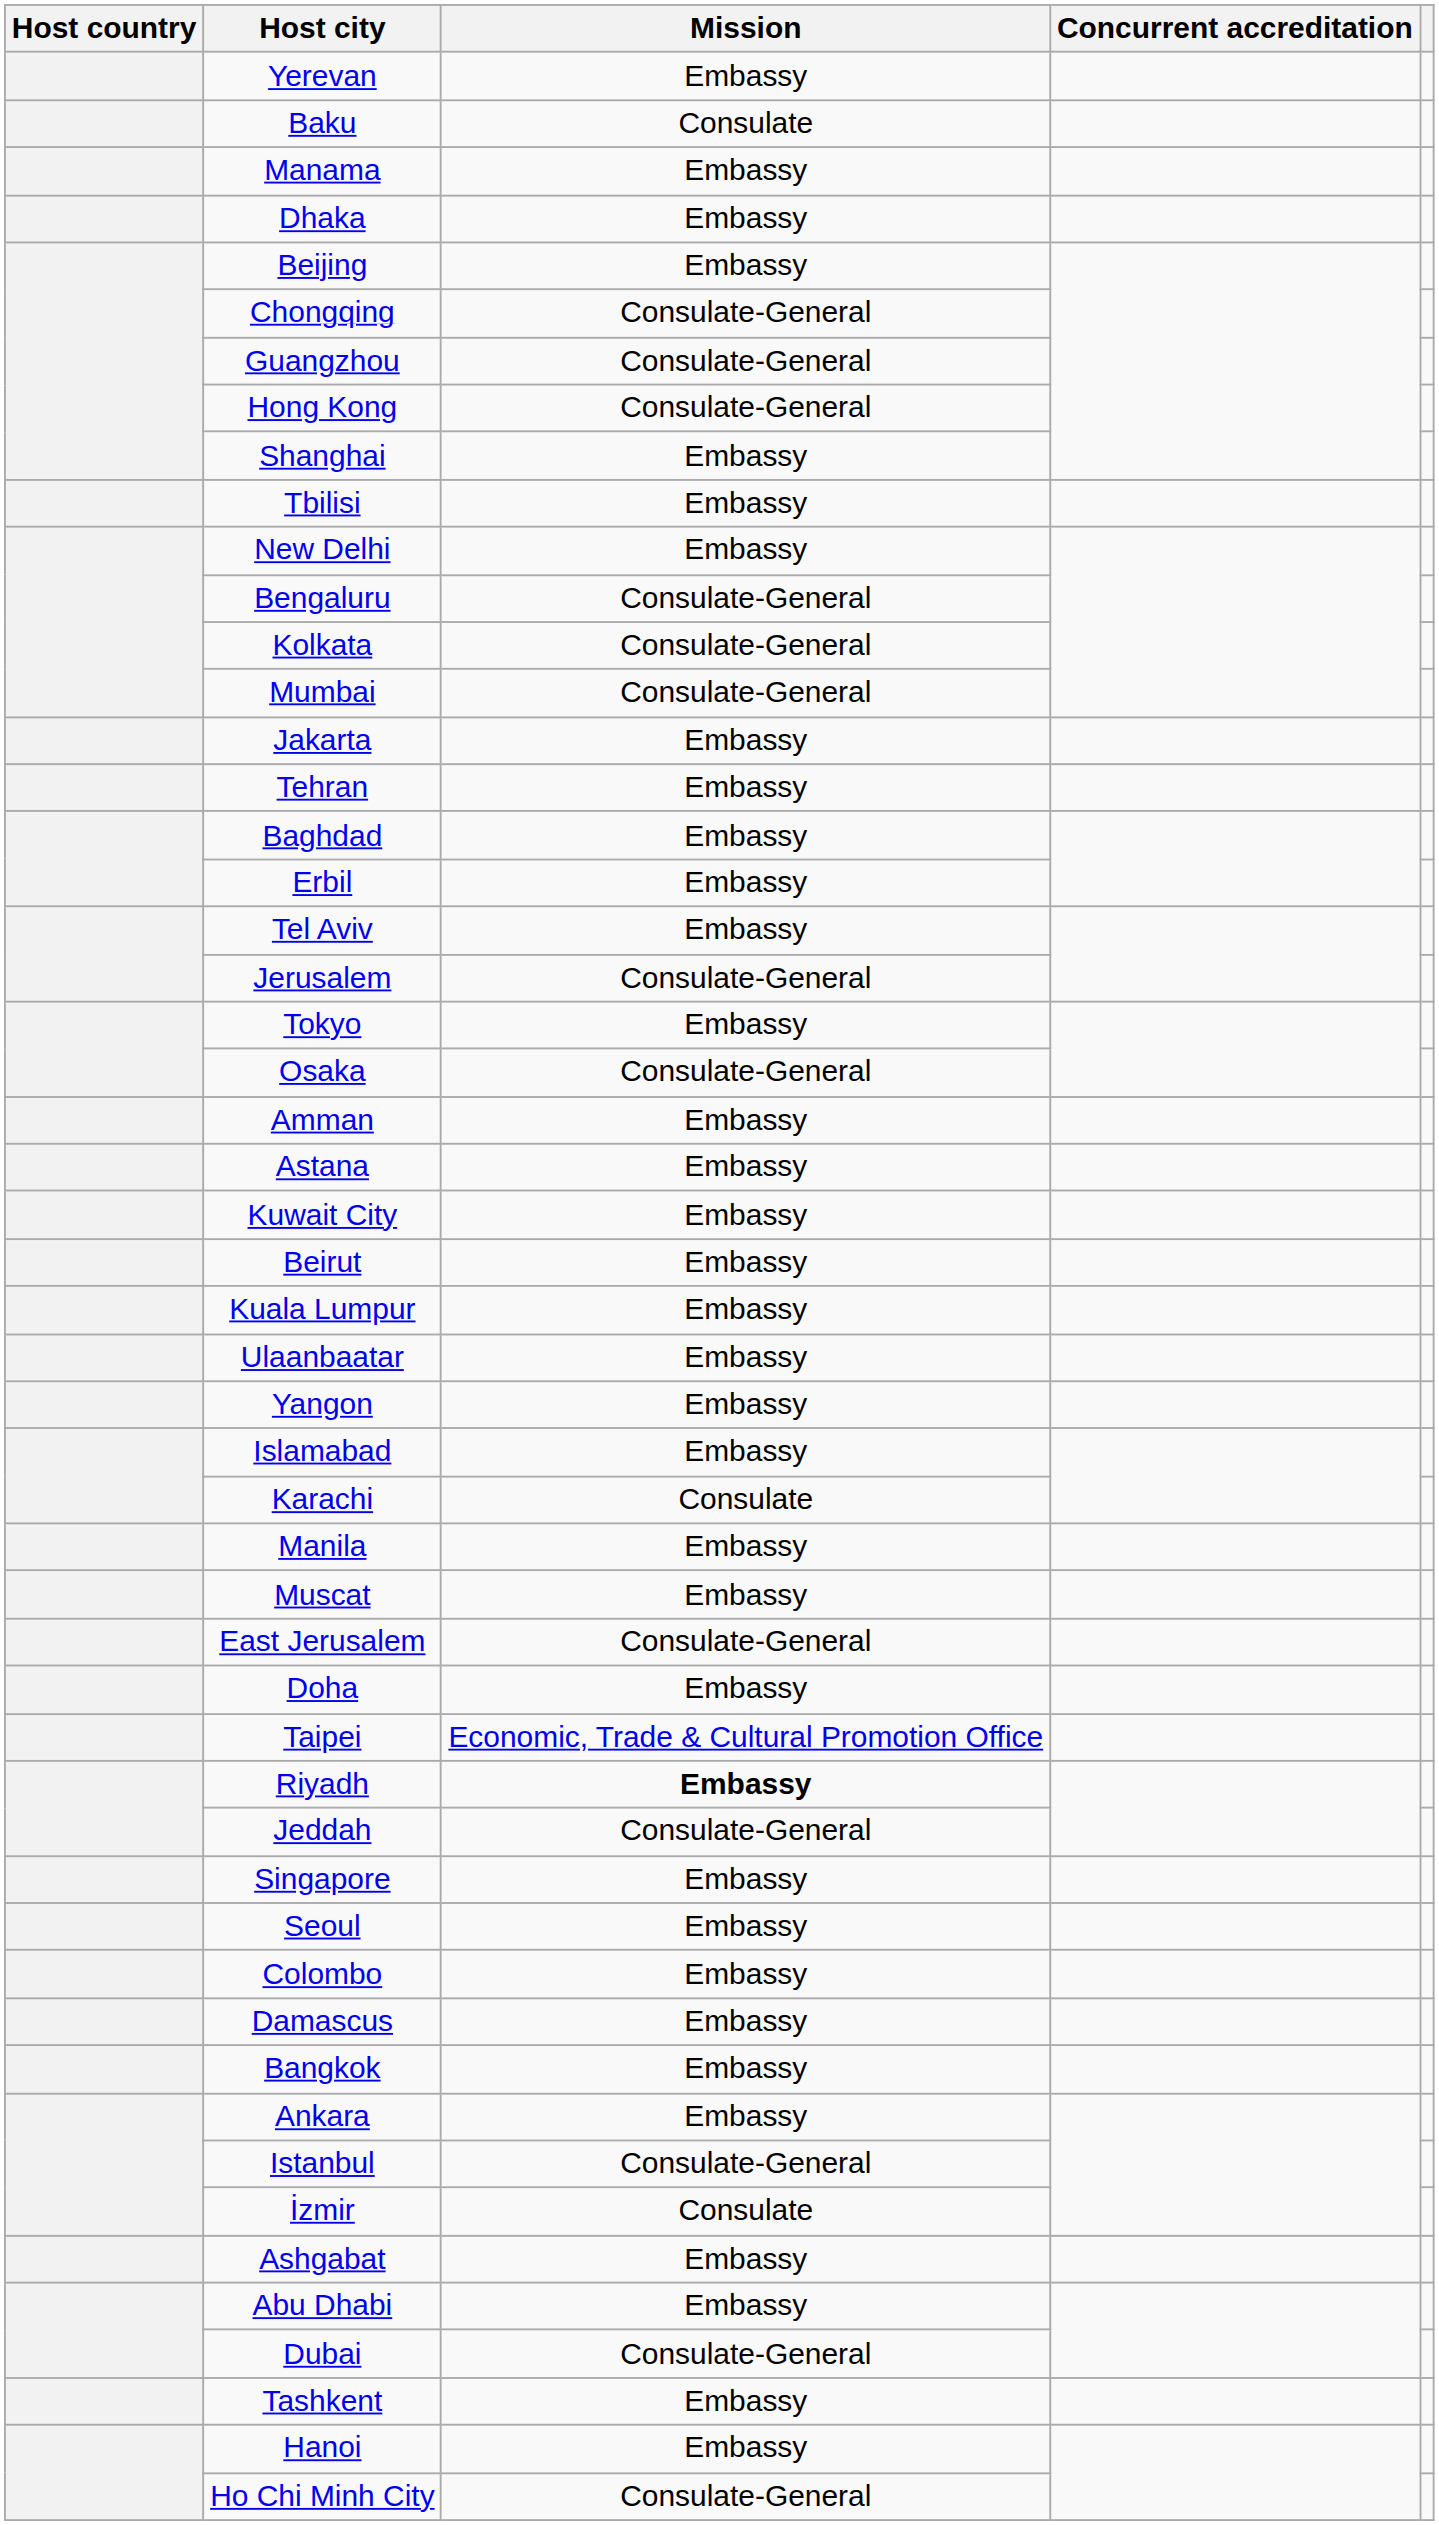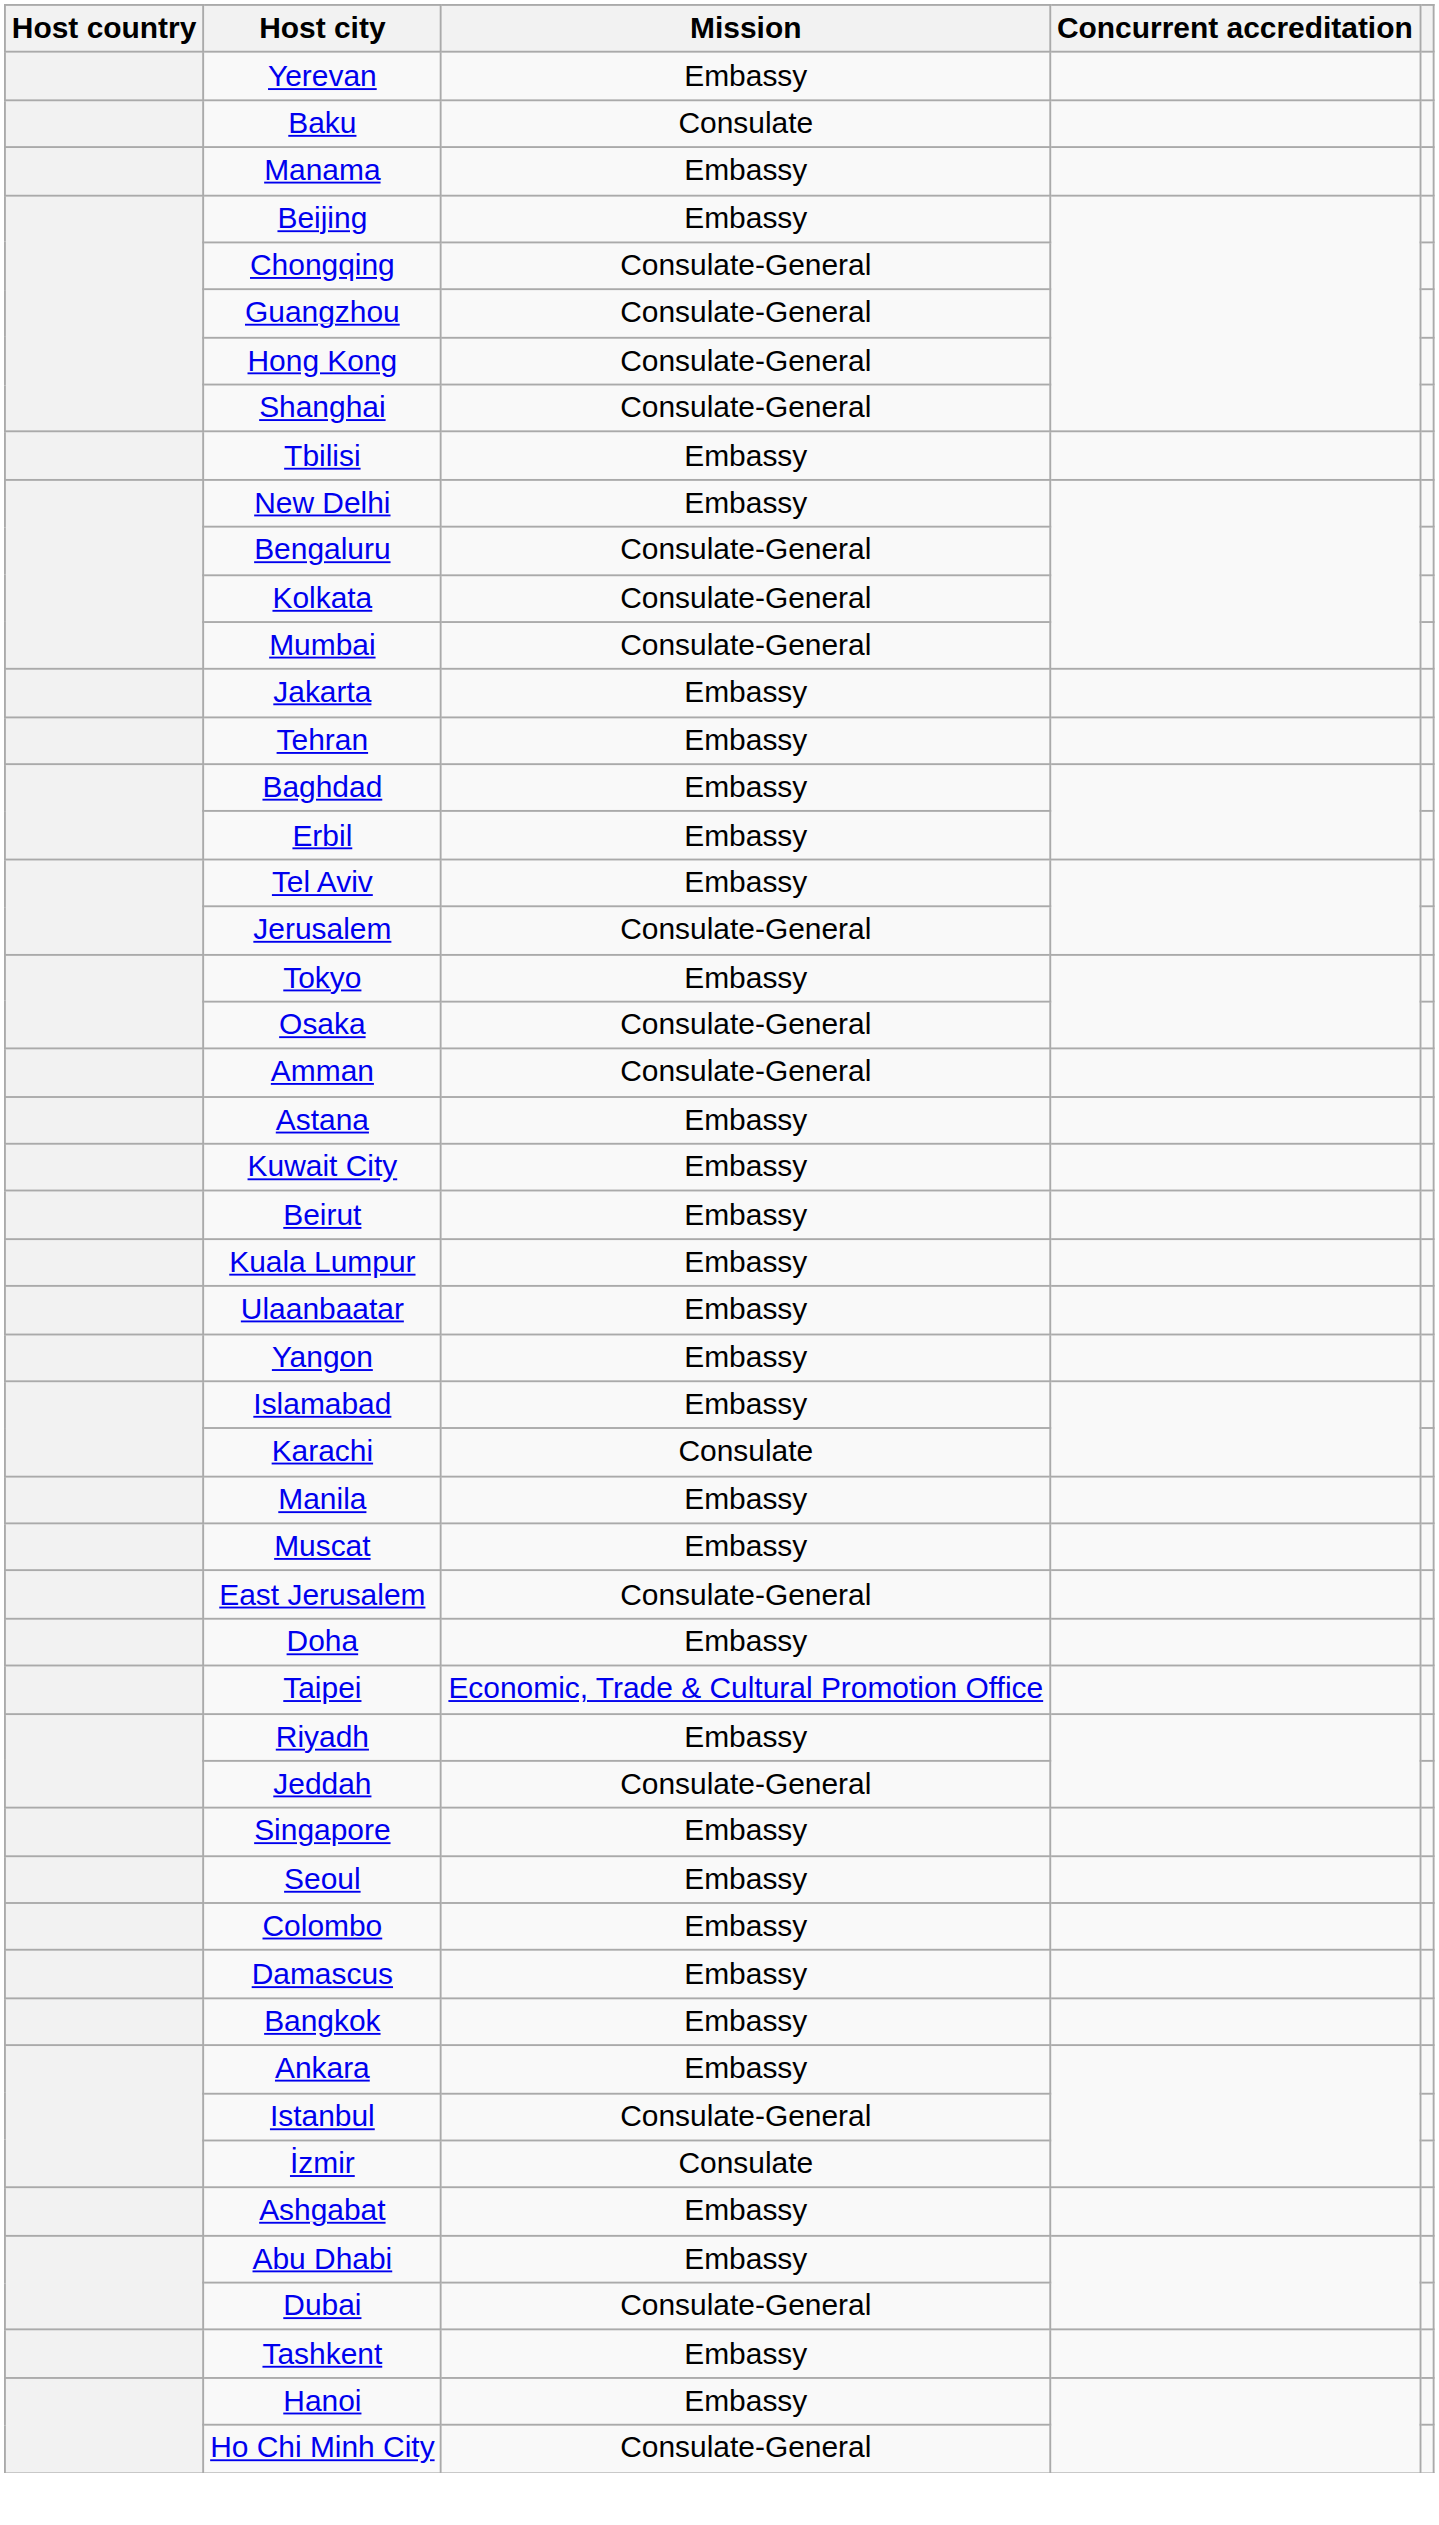- row: Dhaka | Embassy
Shanghai | Mission: Embassy -> Consulate-General
Amman | Mission: Embassy -> Consulate-General
Riyadh | Mission: bold -> normal
